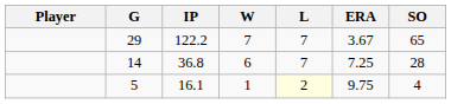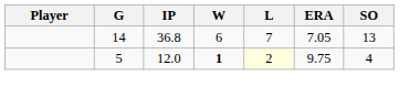- row: 29 | 122.2 | 7 | 7 | 3.67 | 65
14 | ERA: 7.25 -> 7.05
14 | SO: 28 -> 13
5 | IP: 16.1 -> 12.0
5 | W: normal -> bold
